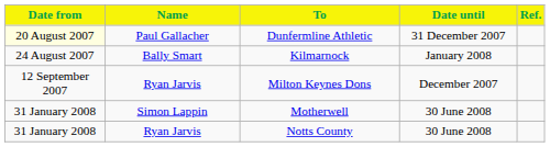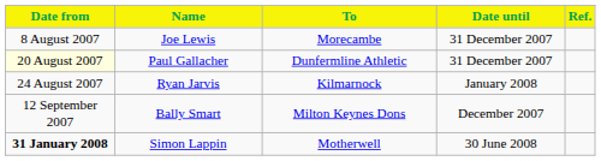+ row: 8 August 2007 | Joe Lewis | Morecambe | 31 December 2007
Kilmarnock | Name: Bally Smart -> Ryan Jarvis
Milton Keynes Dons | Name: Ryan Jarvis -> Bally Smart
Motherwell | Date from: normal -> bold
- row: 31 January 2008 | Ryan Jarvis | Notts County | 30 June 2008
